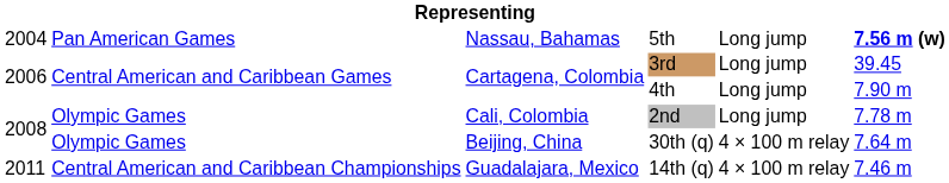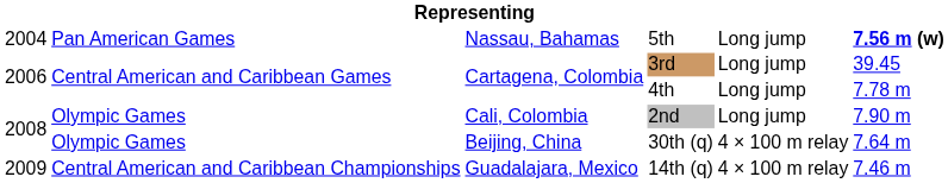4th | column 6: 7.90 m -> 7.78 m
2nd | column 6: 7.78 m -> 7.90 m
14th (q) | column 1: 2011 -> 2009
